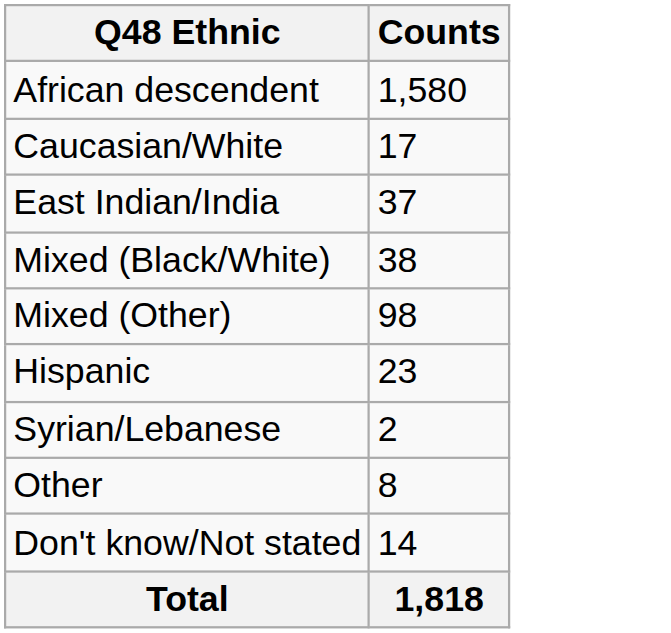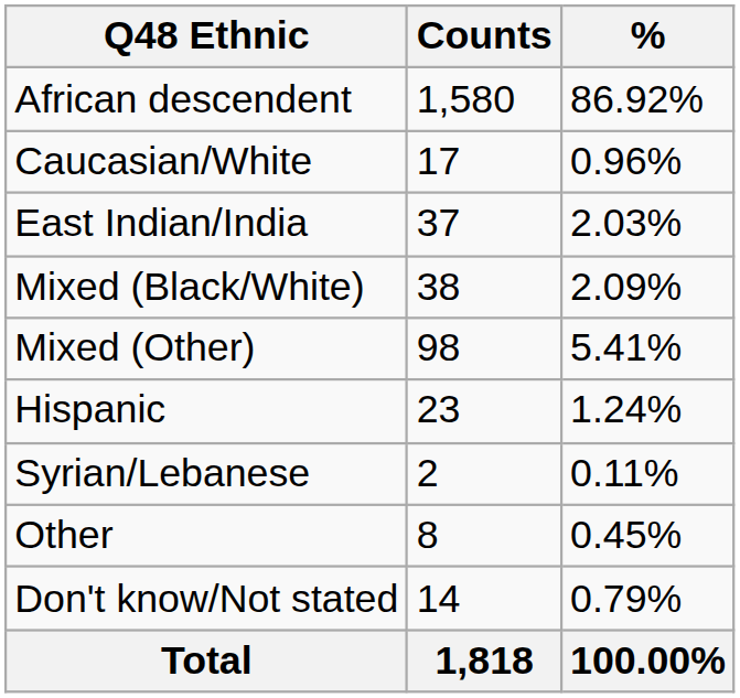+ column: % | 86.92% | 0.96% | 2.03% | 2.09% | 5.41% | 1.24% | 0.11% | 0.45% | 0.79% | 100.00%
